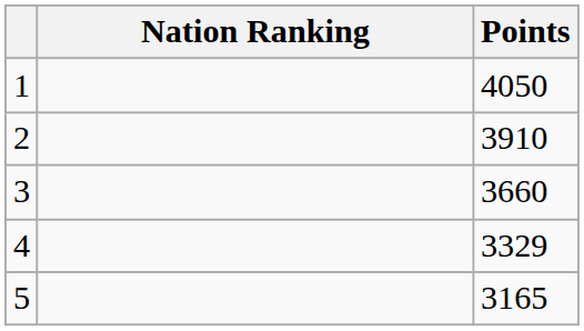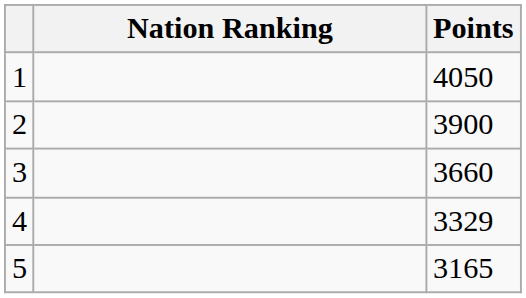2 | Points: 3910 -> 3900
